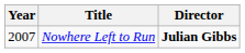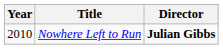Nowhere Left to Run | Year: 2007 -> 2010
